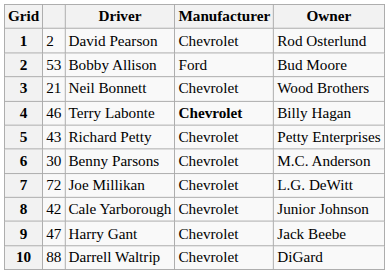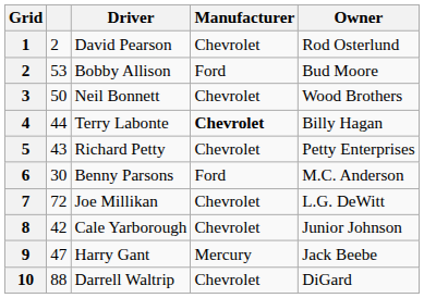Neil Bonnett | column 2: 21 -> 50
Terry Labonte | column 2: 46 -> 44
Benny Parsons | Manufacturer: Chevrolet -> Ford
Harry Gant | Manufacturer: Chevrolet -> Mercury
